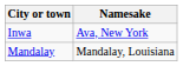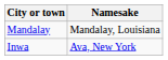rows swapped: Inwa <-> Mandalay
